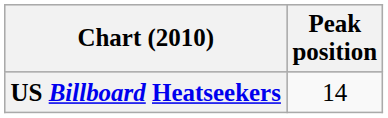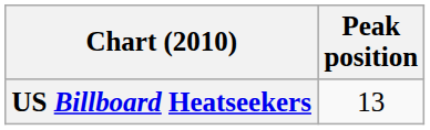US Billboard Heatseekers | Peak position: 14 -> 13
